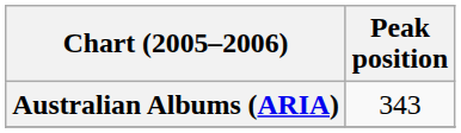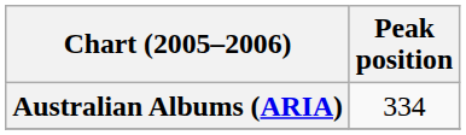Australian Albums (ARIA) | Peak position: 343 -> 334
